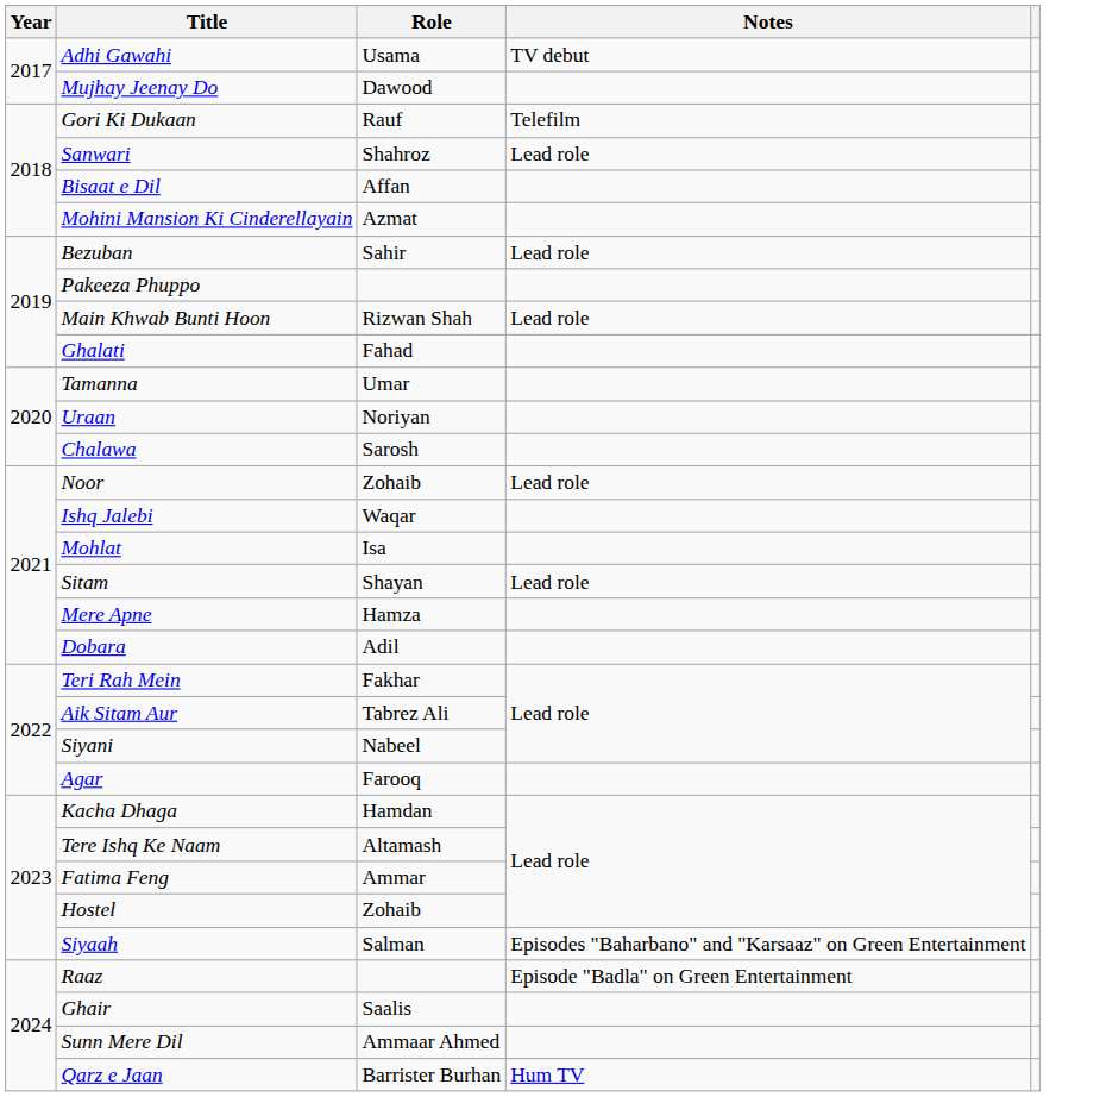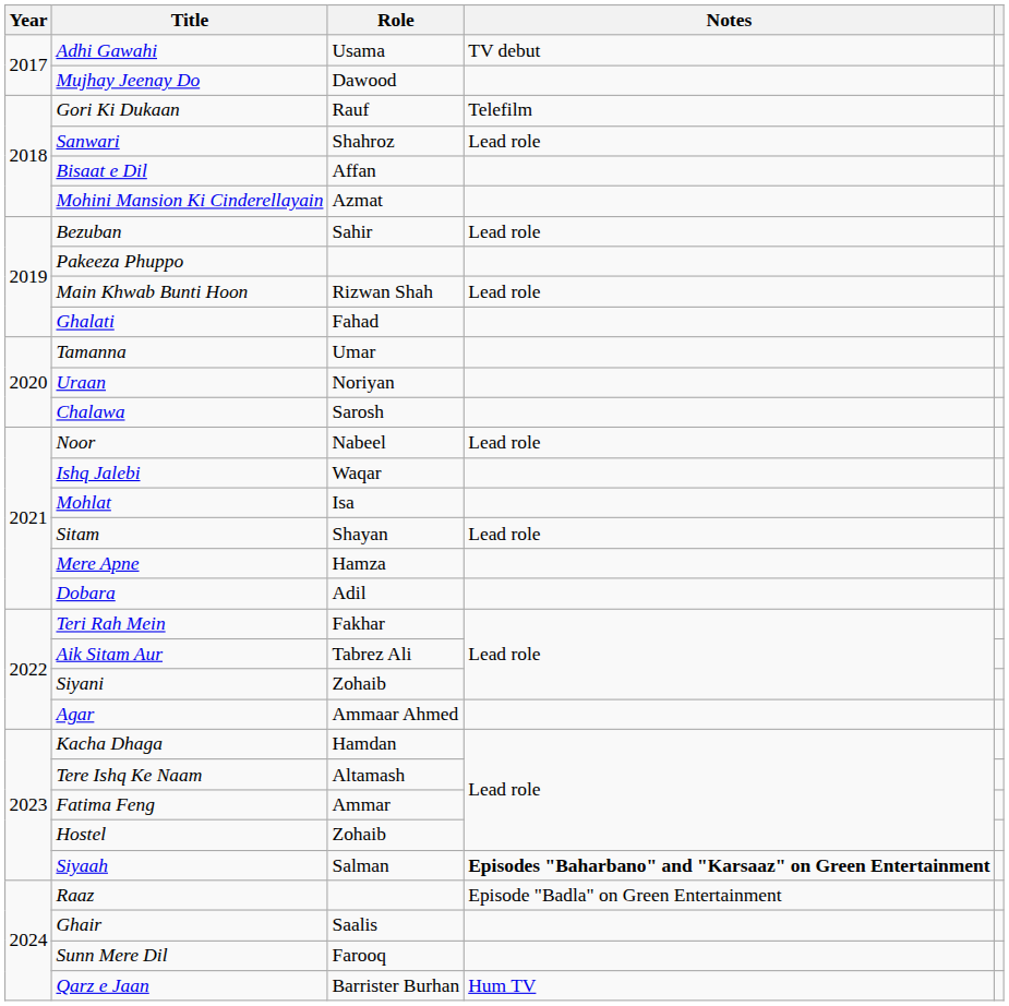Noor | Role: Zohaib -> Nabeel
Siyani | Role: Nabeel -> Zohaib
Agar | Role: Farooq -> Ammaar Ahmed
Siyaah | Notes: normal -> bold
Sunn Mere Dil | Role: Ammaar Ahmed -> Farooq
